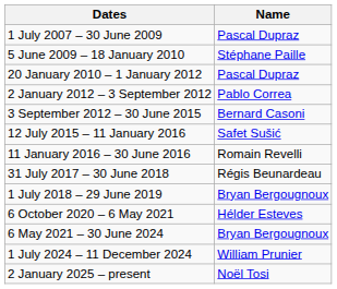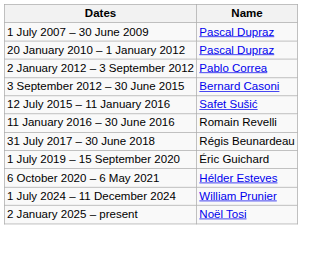- row: 5 June 2009 – 18 January 2010 | Stéphane Paille
- row: 1 July 2018 – 29 June 2019 | Bryan Bergougnoux
+ row: 1 July 2019 – 15 September 2020 | Éric Guichard
- row: 6 May 2021 – 30 June 2024 | Bryan Bergougnoux
